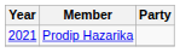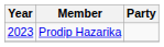Prodip Hazarika | Year: 2021 -> 2023
